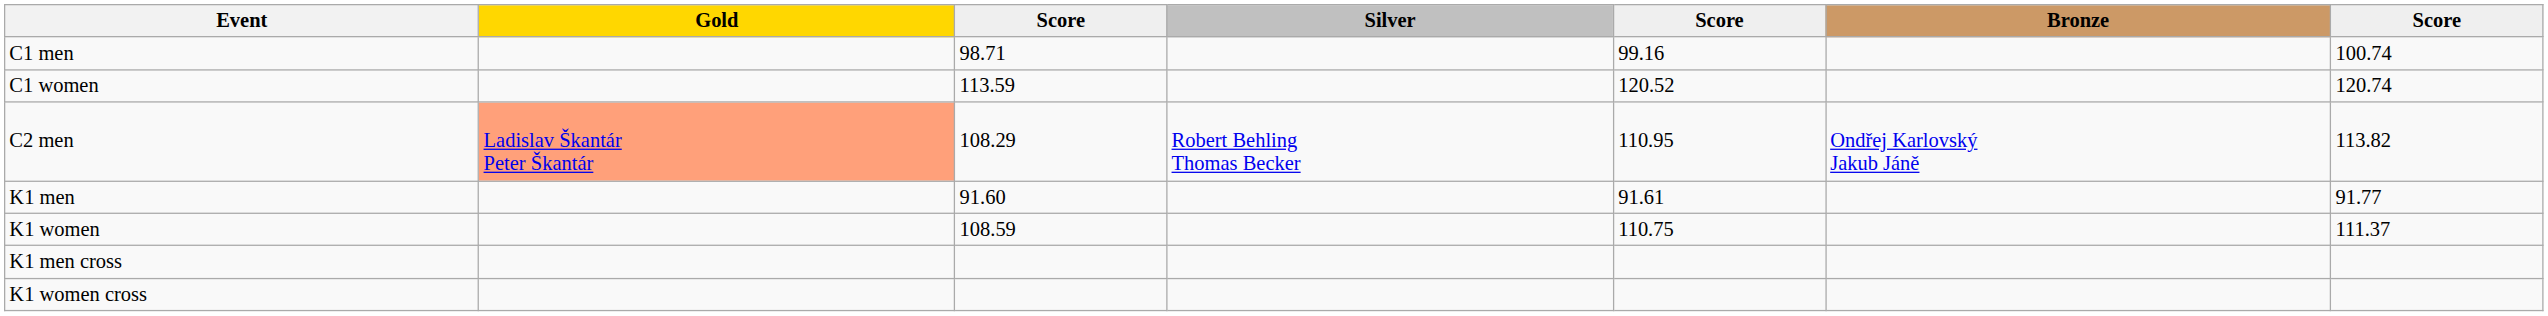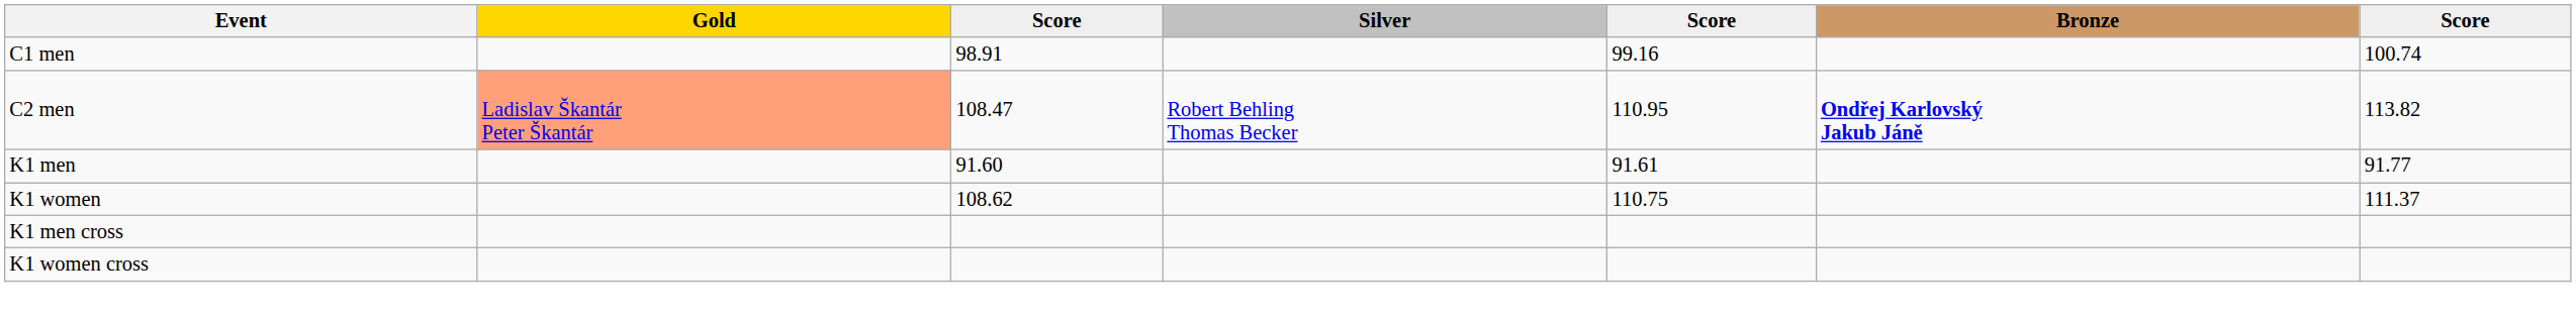C1 men | column 3: 98.71 -> 98.91
- row: C1 women | 113.59 | 120.52 | 120.74
C2 men | column 3: 108.29 -> 108.47
C2 men | Bronze: normal -> bold
K1 women | column 3: 108.59 -> 108.62
